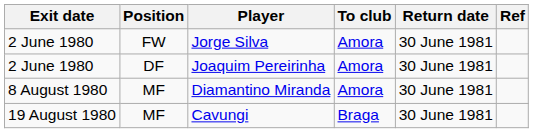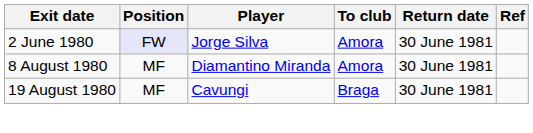Jorge Silva | Position: no background -> lavender background
- row: 2 June 1980 | DF | Joaquim Pereirinha | Amora | 30 June 1981
